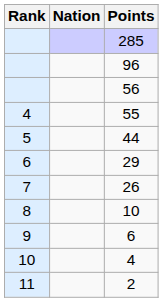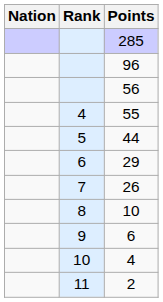columns swapped: Rank <-> Nation
